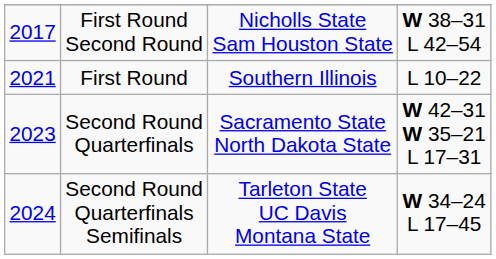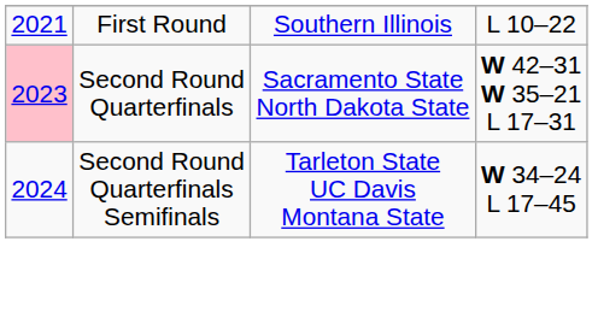- row: 2017 | First Round Second Round | Nicholls State Sam Houston State | W 38–31 L 42–54
Second Round Quarterfinals | column 1: no background -> pink background
